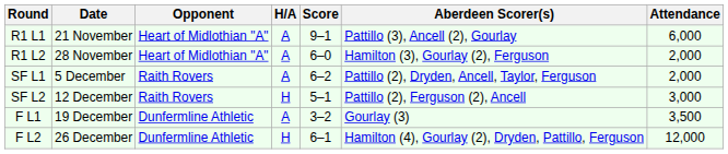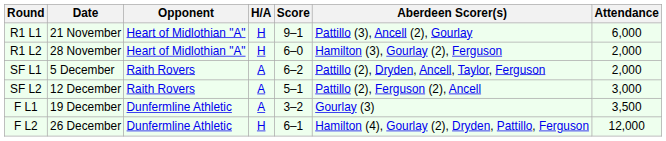R1 L1 | H/A: A -> H
R1 L2 | H/A: A -> H
SF L2 | H/A: H -> A
